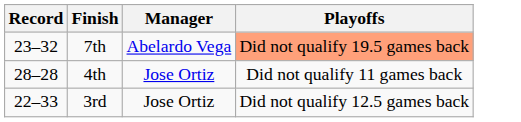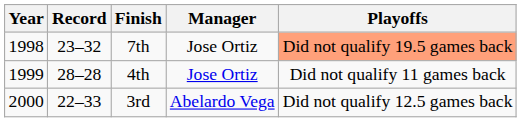+ column: Year | 1998 | 1999 | 2000
7th | Manager: Abelardo Vega -> Jose Ortiz
3rd | Manager: Jose Ortiz -> Abelardo Vega
